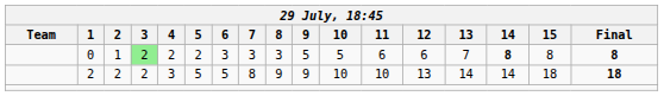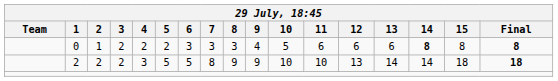0 | 3: lightgreen background -> no background
0 | 9: 5 -> 4
0 | 13: 7 -> 6
